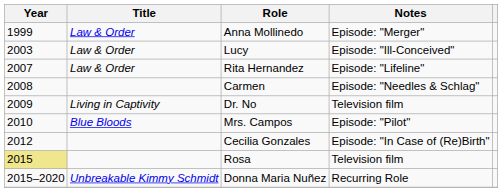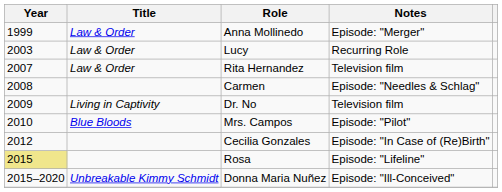Lucy | Notes: Episode: "Ill-Conceived" -> Recurring Role
Rita Hernandez | Notes: Episode: "Lifeline" -> Television film
Rosa | Notes: Television film -> Episode: "Lifeline"
Donna Maria Nuñez | Notes: Recurring Role -> Episode: "Ill-Conceived"
